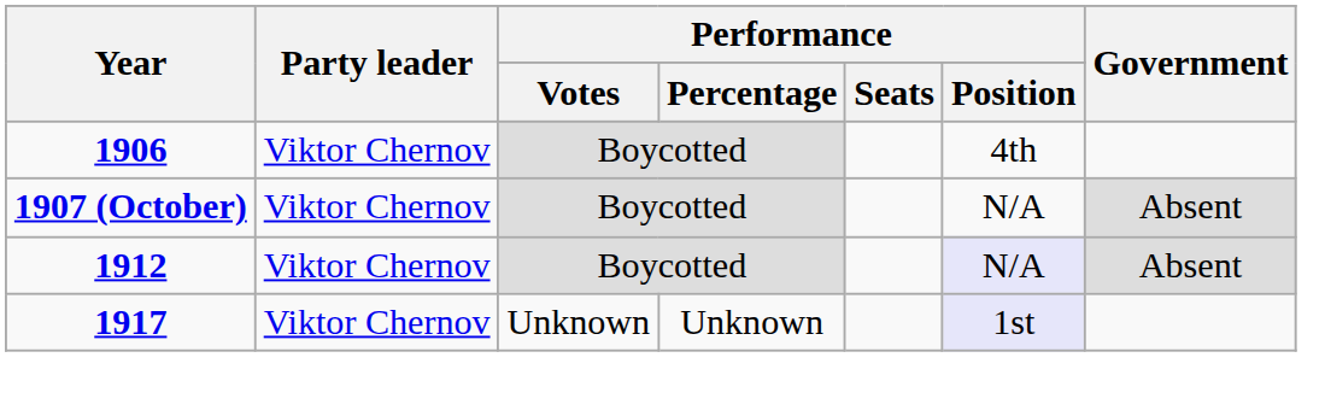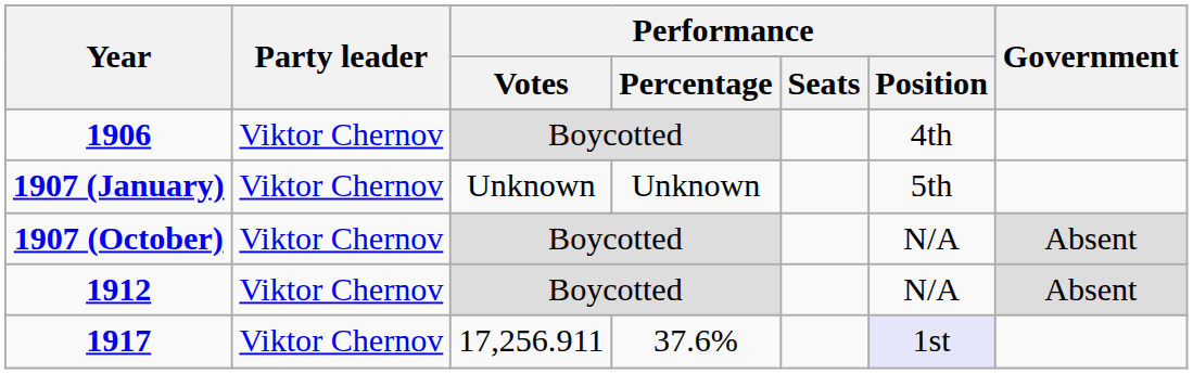+ row: 1907 (January) | Viktor Chernov | Unknown | Unknown | 5th
1912 | Performance / Position: lavender background -> no background
1917 | Performance / Votes: Unknown -> 17,256.911
1917 | Performance / Percentage: Unknown -> 37.6%
